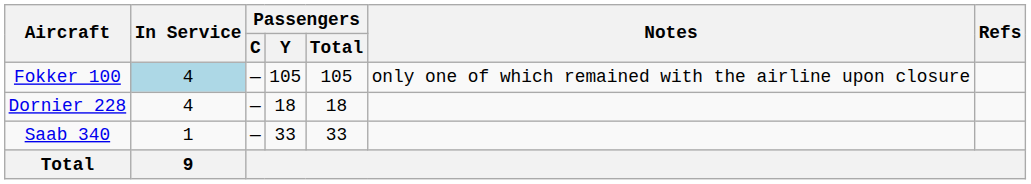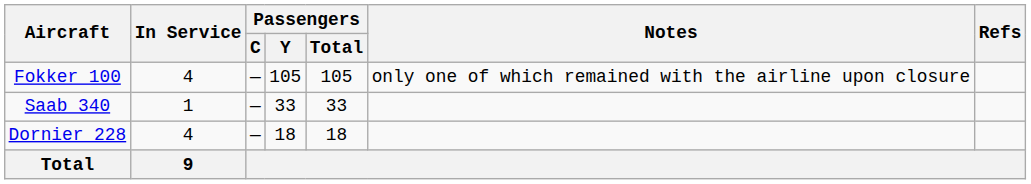Fokker 100 | In Service: lightblue background -> no background
rows swapped: Saab 340 <-> Dornier 228
